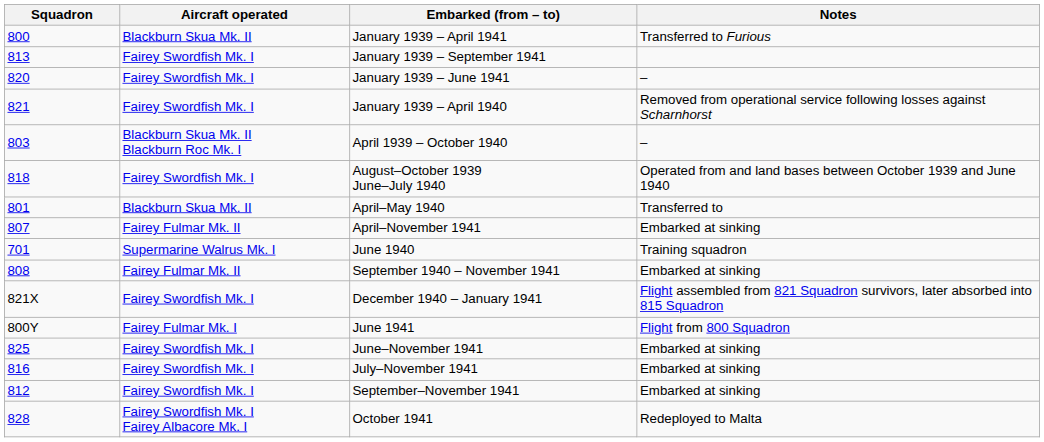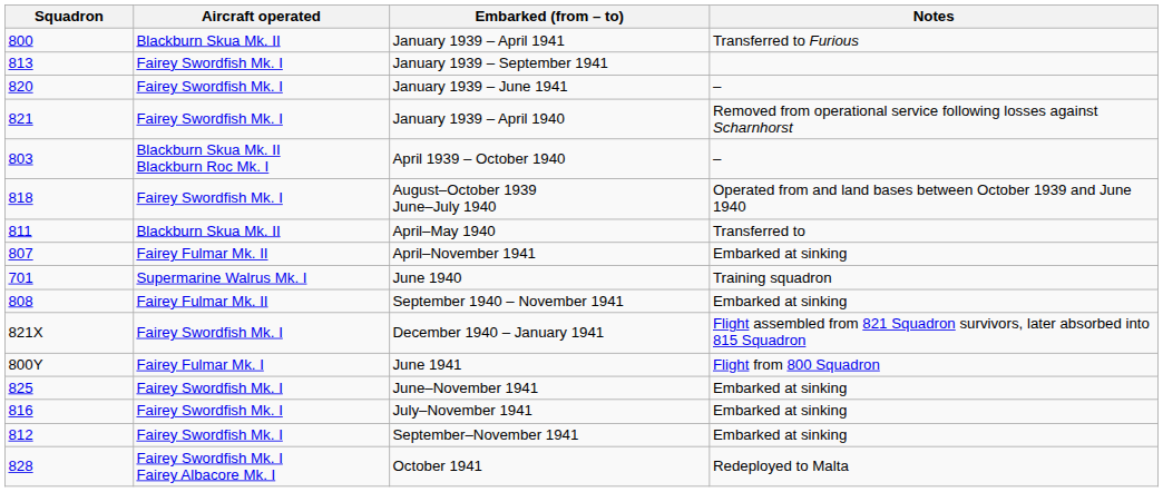April–May 1940 | Squadron: 801 -> 811
